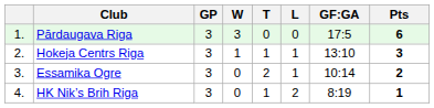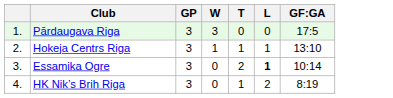- column: Pts | 6 | 3 | 2 | 1
Essamika Ogre | L: normal -> bold
